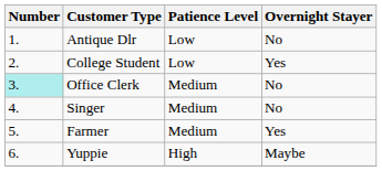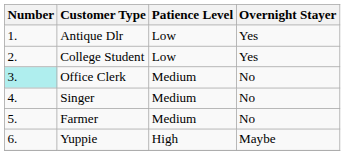Antique Dlr | Overnight Stayer: No -> Yes
Farmer | Overnight Stayer: Yes -> No
